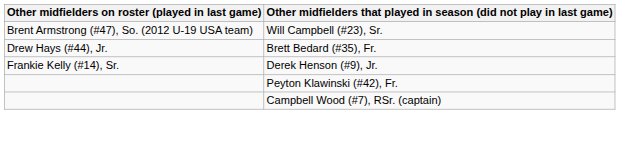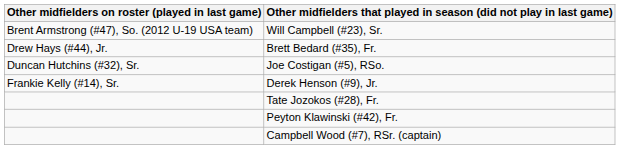+ row: Duncan Hutchins (#32), Sr. | Joe Costigan (#5), RSo.
+ row: Tate Jozokos (#28), Fr.
